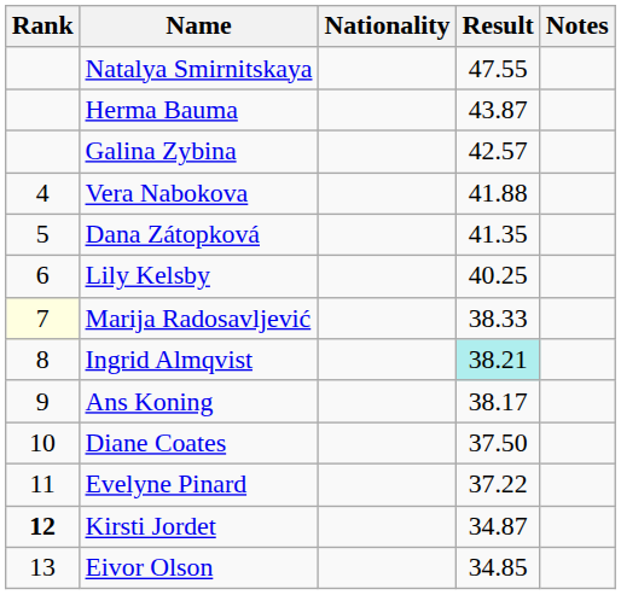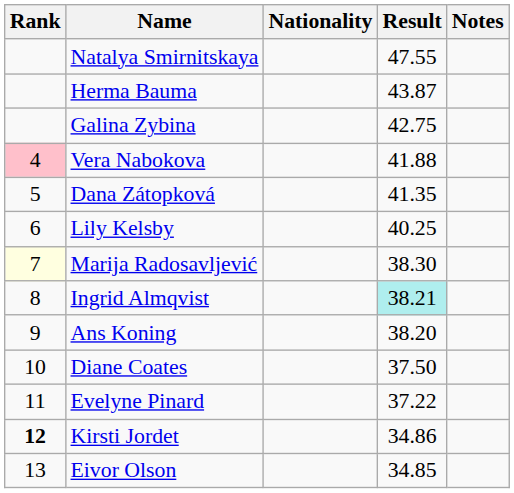Galina Zybina | Result: 42.57 -> 42.75
Vera Nabokova | Rank: no background -> pink background
Marija Radosavljević | Result: 38.33 -> 38.30
Ans Koning | Result: 38.17 -> 38.20
Kirsti Jordet | Result: 34.87 -> 34.86
